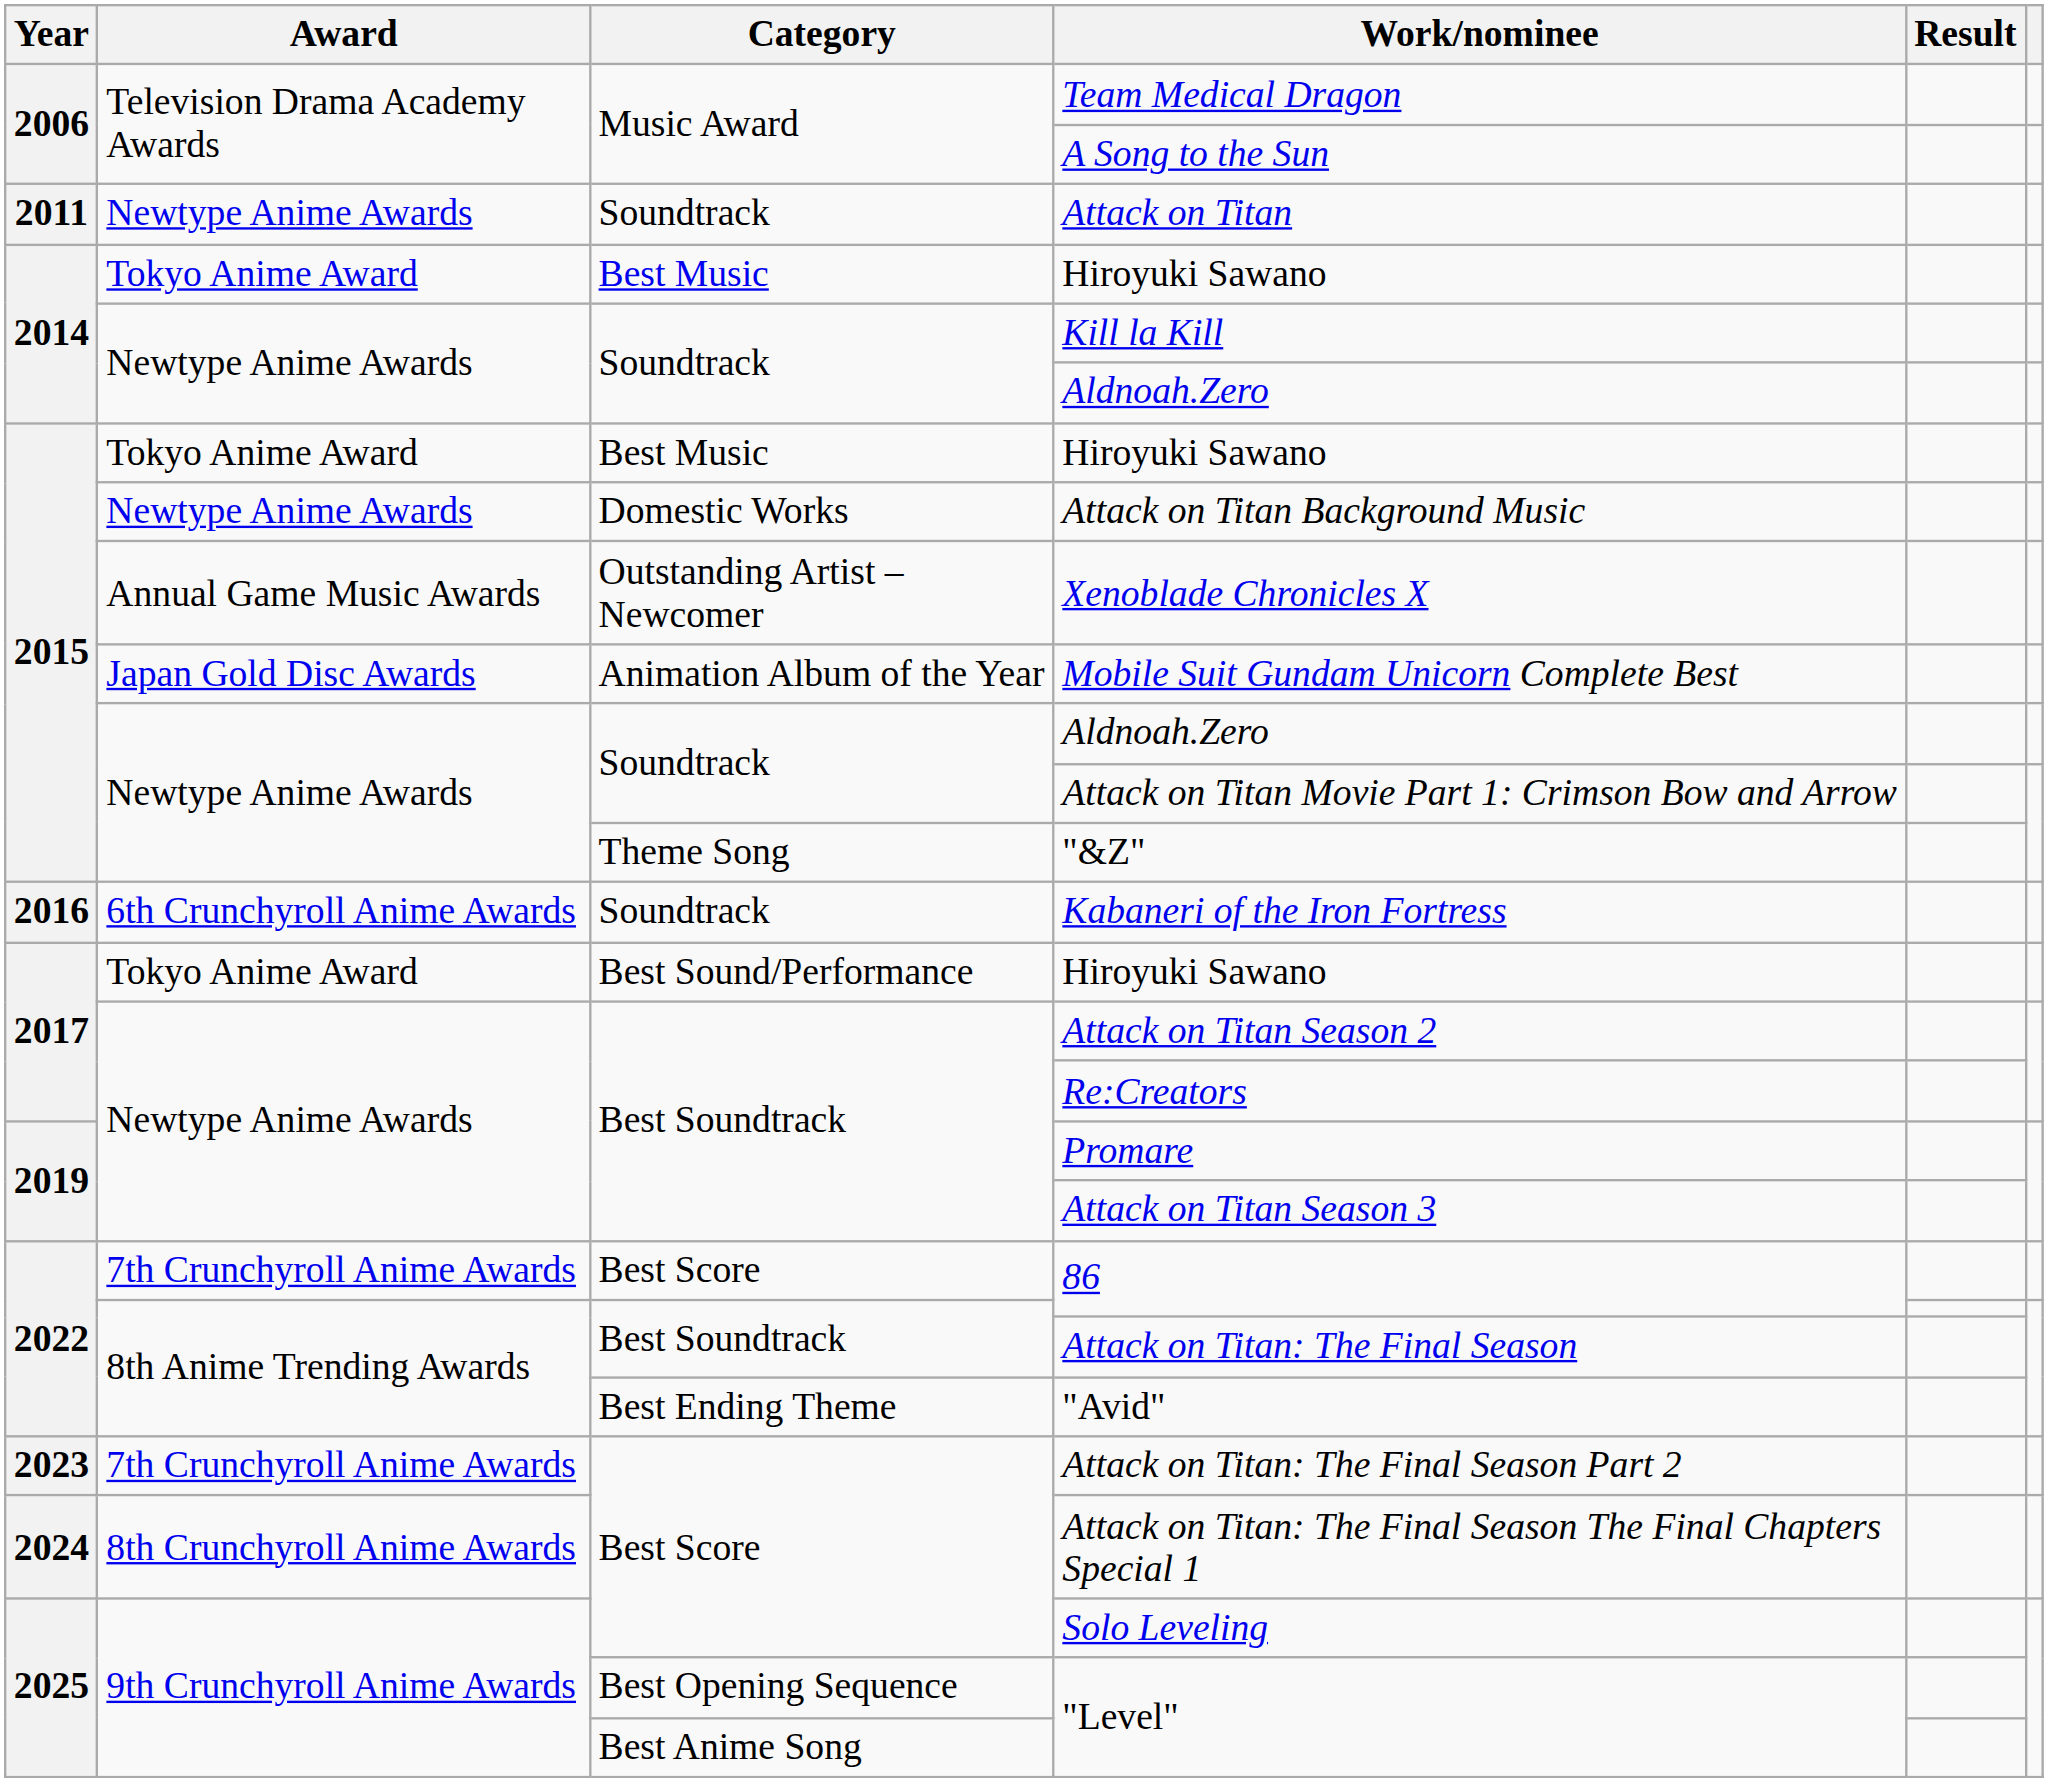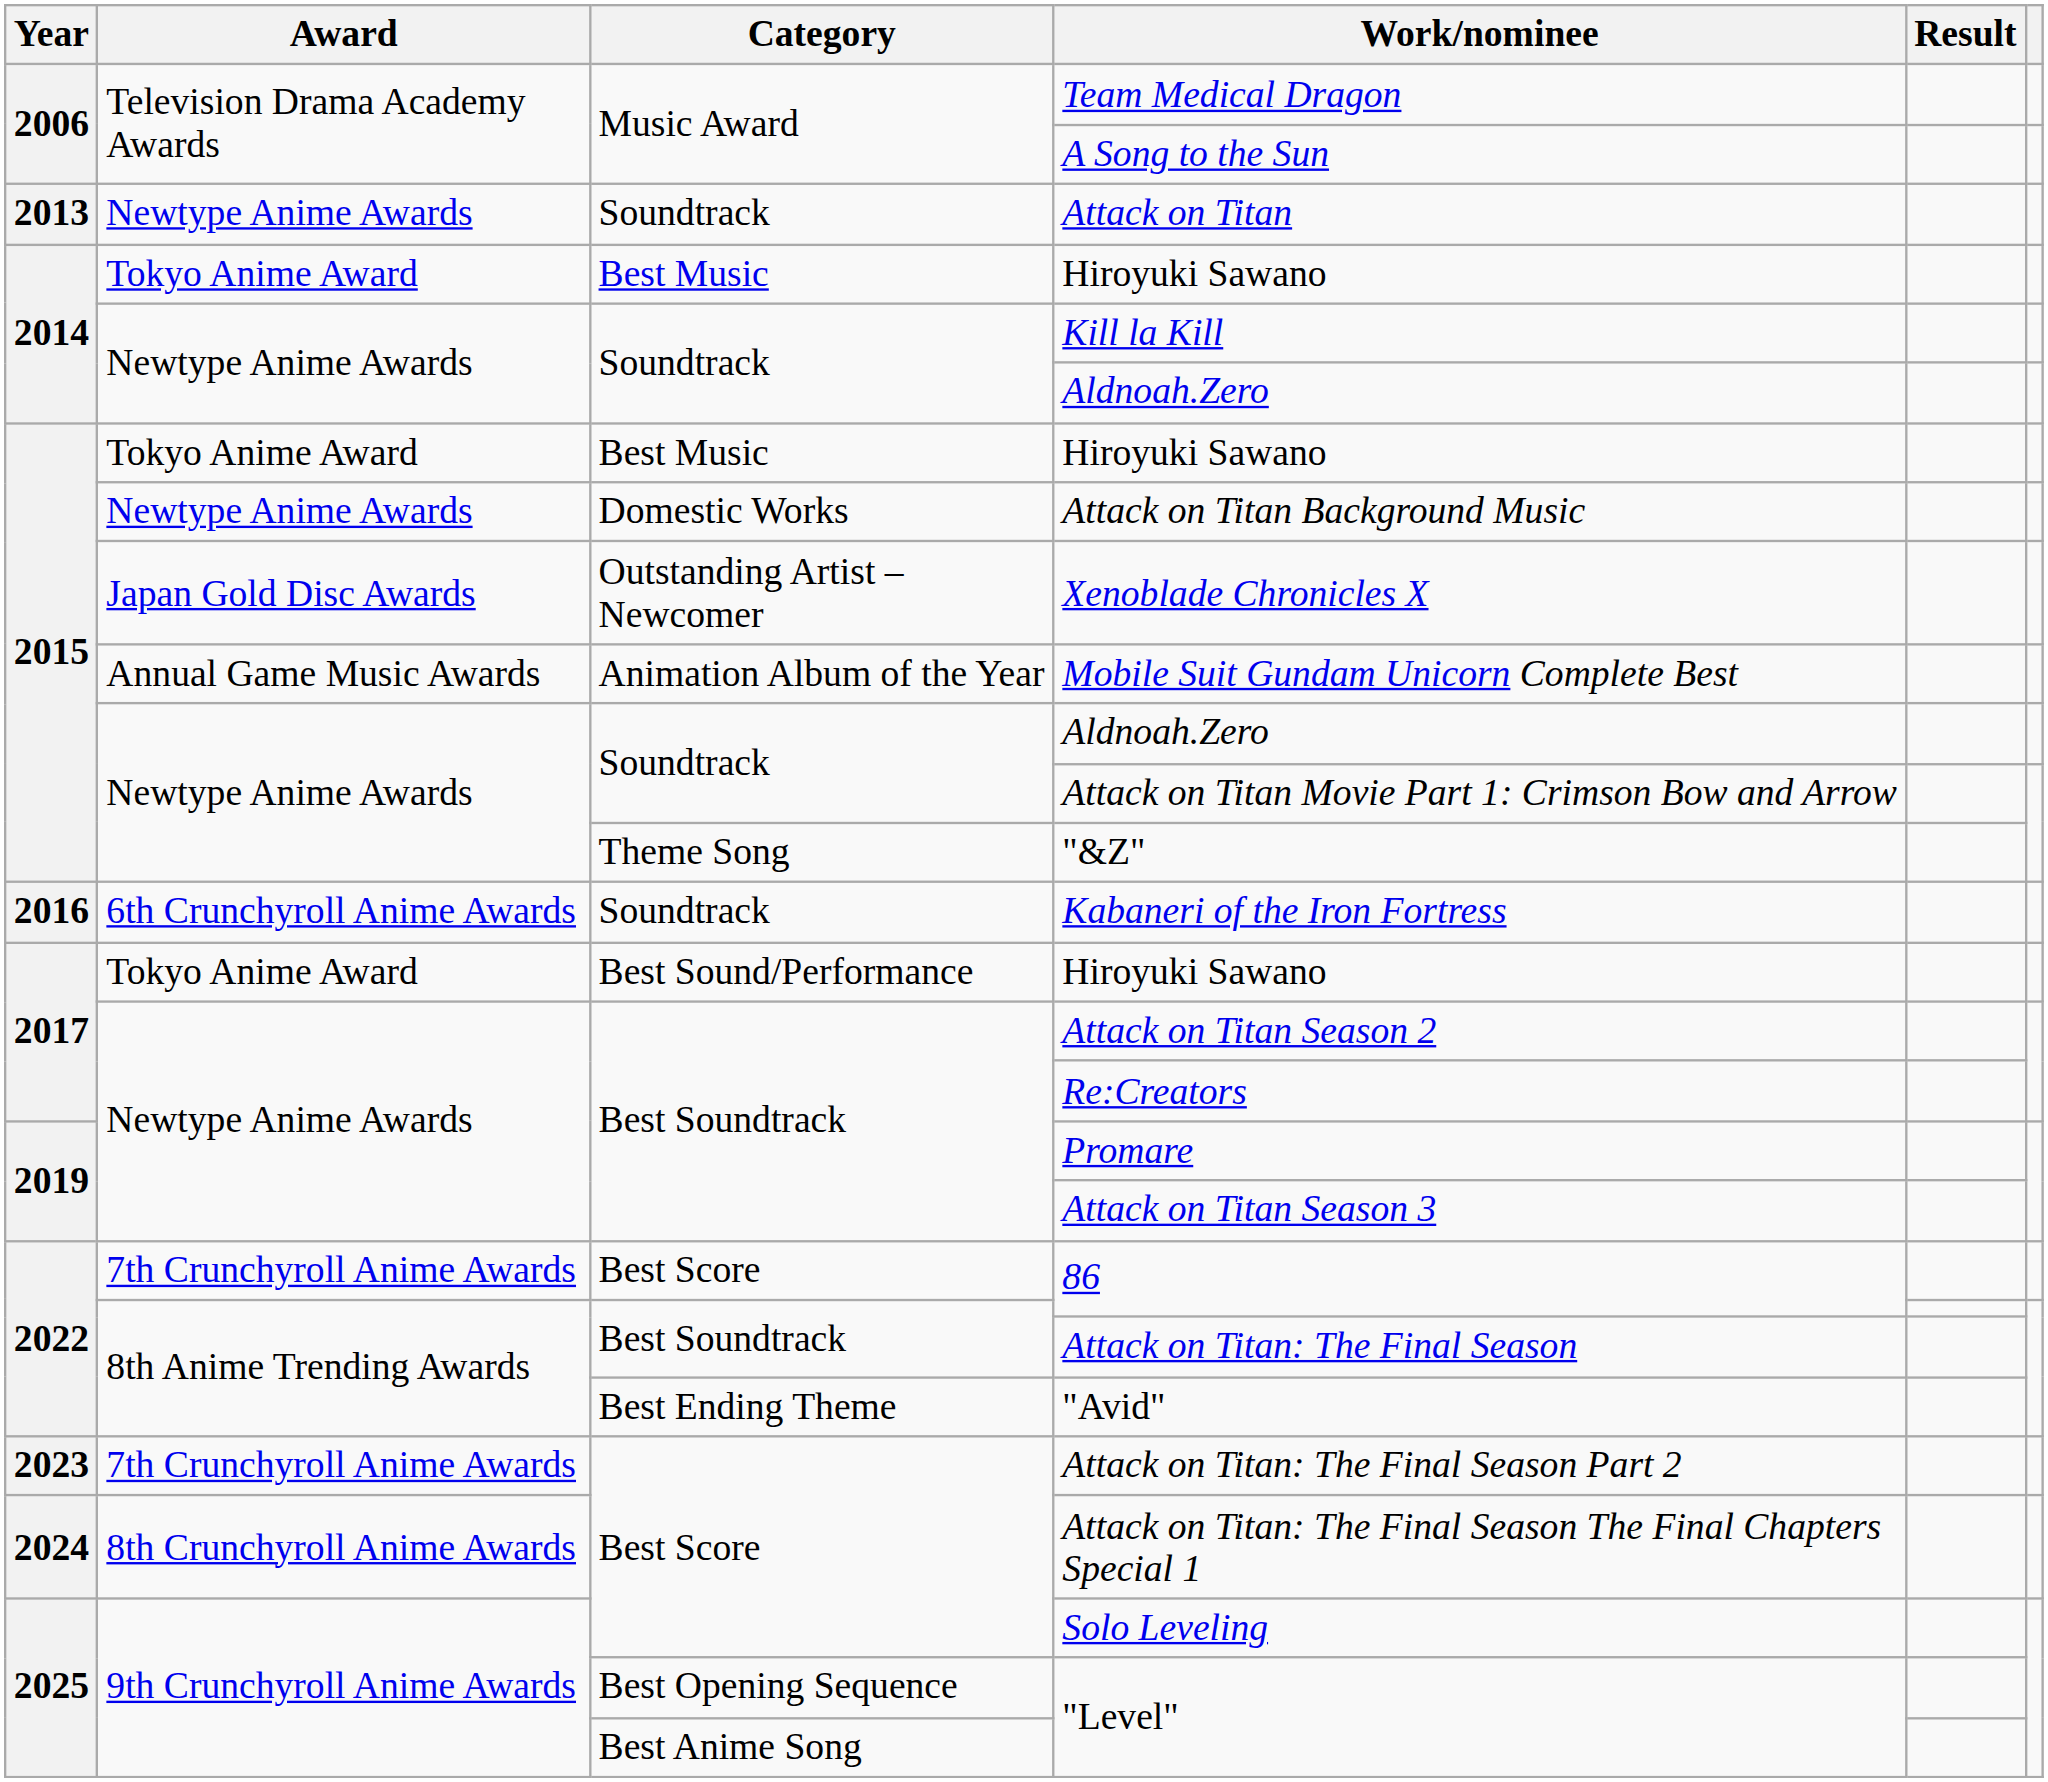Attack on Titan | Year: 2011 -> 2013
Xenoblade Chronicles X | Award: Annual Game Music Awards -> Japan Gold Disc Awards
Mobile Suit Gundam Unicorn Complete Best | Award: Japan Gold Disc Awards -> Annual Game Music Awards
